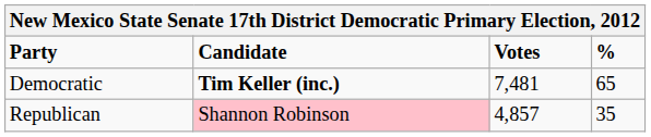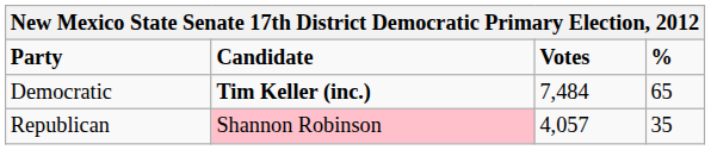Democratic | Votes: 7,481 -> 7,484
Republican | Votes: 4,857 -> 4,057
